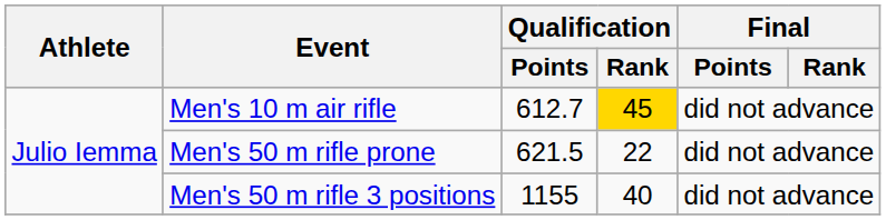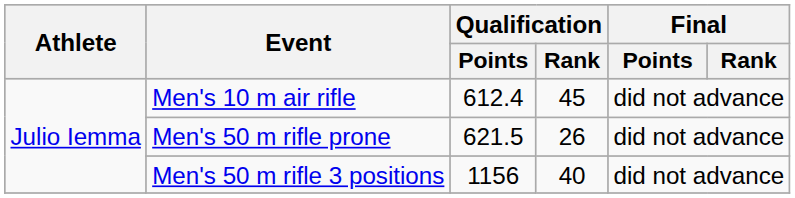Men's 10 m air rifle | Qualification / Points: 612.7 -> 612.4
Men's 10 m air rifle | Qualification / Rank: gold background -> no background
Men's 50 m rifle prone | Qualification / Rank: 22 -> 26
Men's 50 m rifle 3 positions | Qualification / Points: 1155 -> 1156
